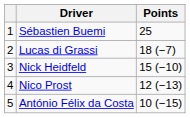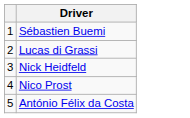- column: Points | 25 | 18 (−7) | 15 (−10) | 12 (−13) | 10 (−15)
